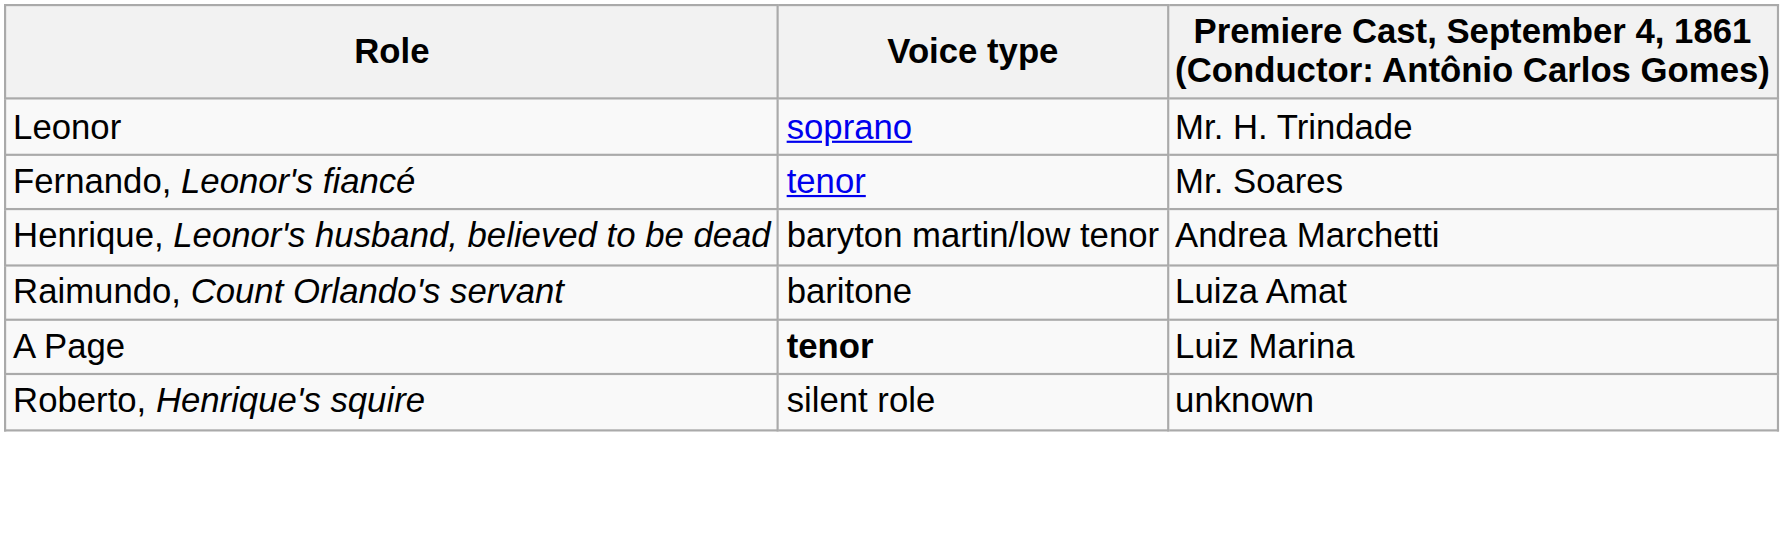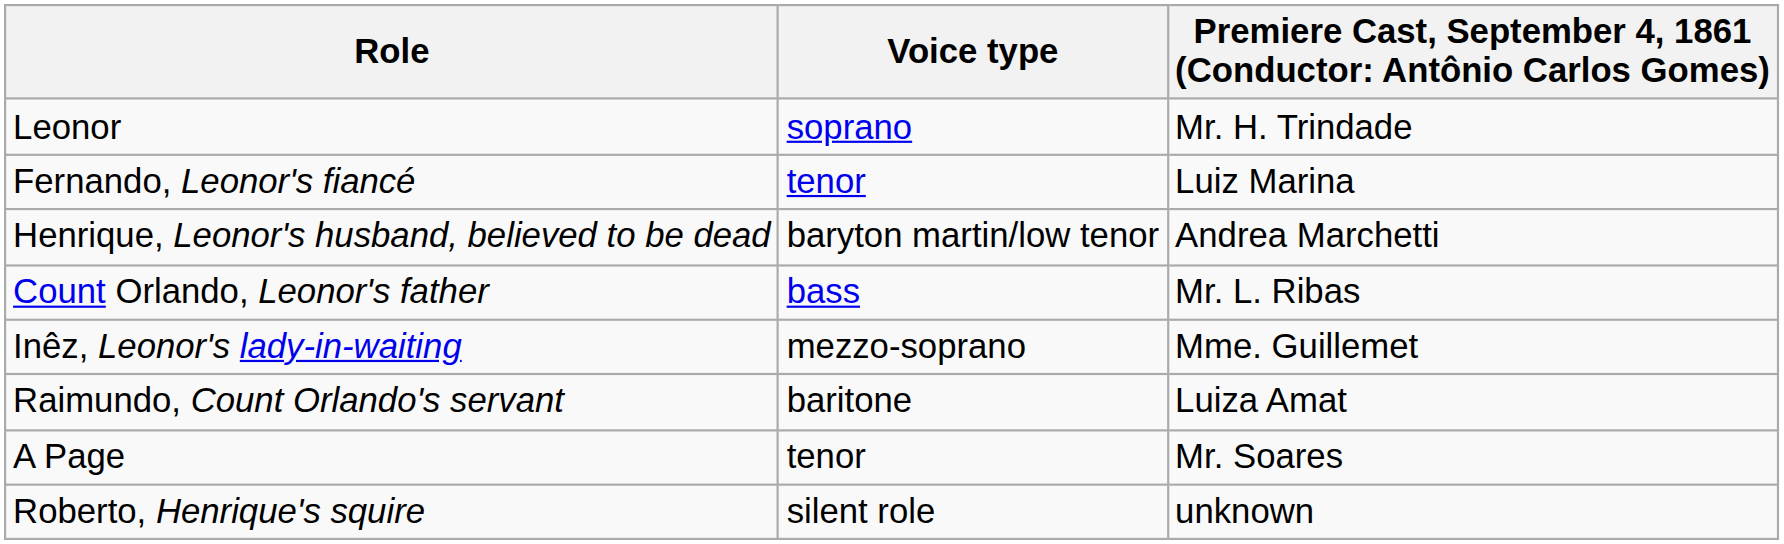Fernando, Leonor's fiancé | column 3: Mr. Soares -> Luiz Marina
+ row: Count Orlando, Leonor's father | bass | Mr. L. Ribas
+ row: Inêz, Leonor's lady-in-waiting | mezzo-soprano | Mme. Guillemet
A Page | Voice type: bold -> normal
A Page | column 3: Luiz Marina -> Mr. Soares
